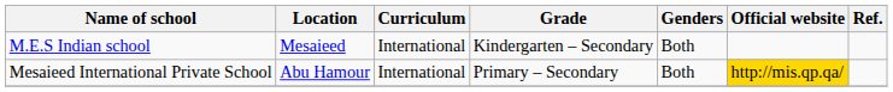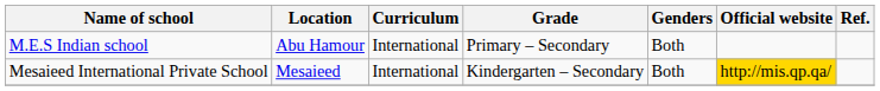M.E.S Indian school | Location: Mesaieed -> Abu Hamour
M.E.S Indian school | Grade: Kindergarten – Secondary -> Primary – Secondary
Mesaieed International Private School | Location: Abu Hamour -> Mesaieed
Mesaieed International Private School | Grade: Primary – Secondary -> Kindergarten – Secondary
